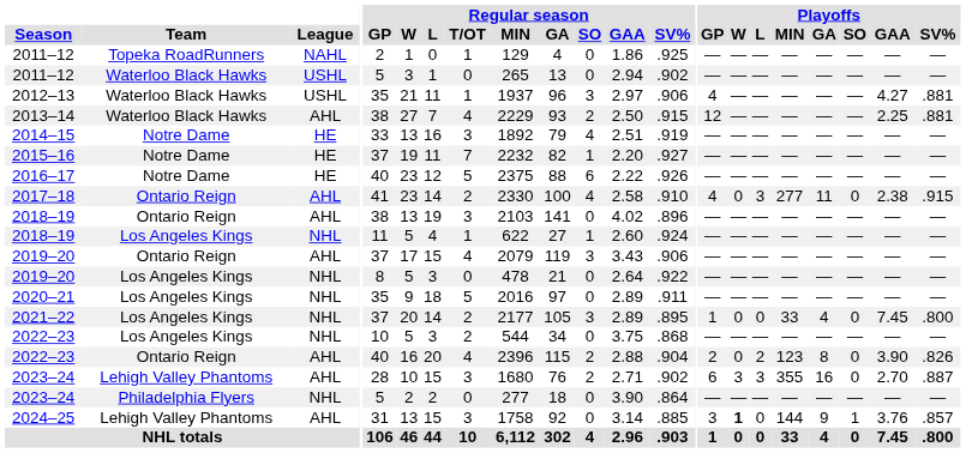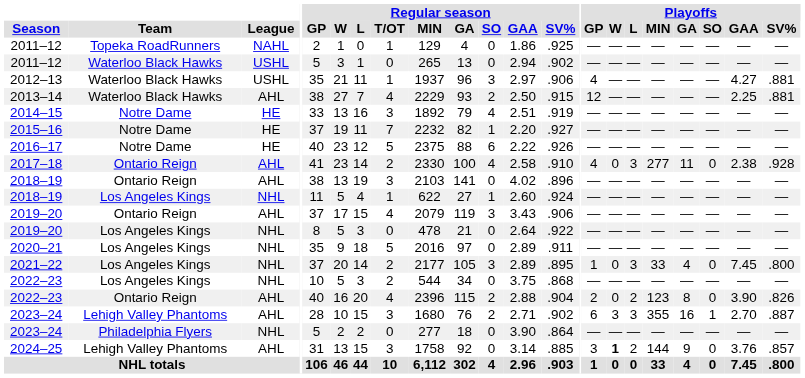2017–18 | Playoffs / SV%: .915 -> .928
2021–22 | Playoffs / L: 0 -> 3
2023–24 / Lehigh Valley Phantoms | Playoffs / SO: 0 -> 1
2024–25 | Playoffs / L: 0 -> 2
2024–25 | Playoffs / SO: 1 -> 0
